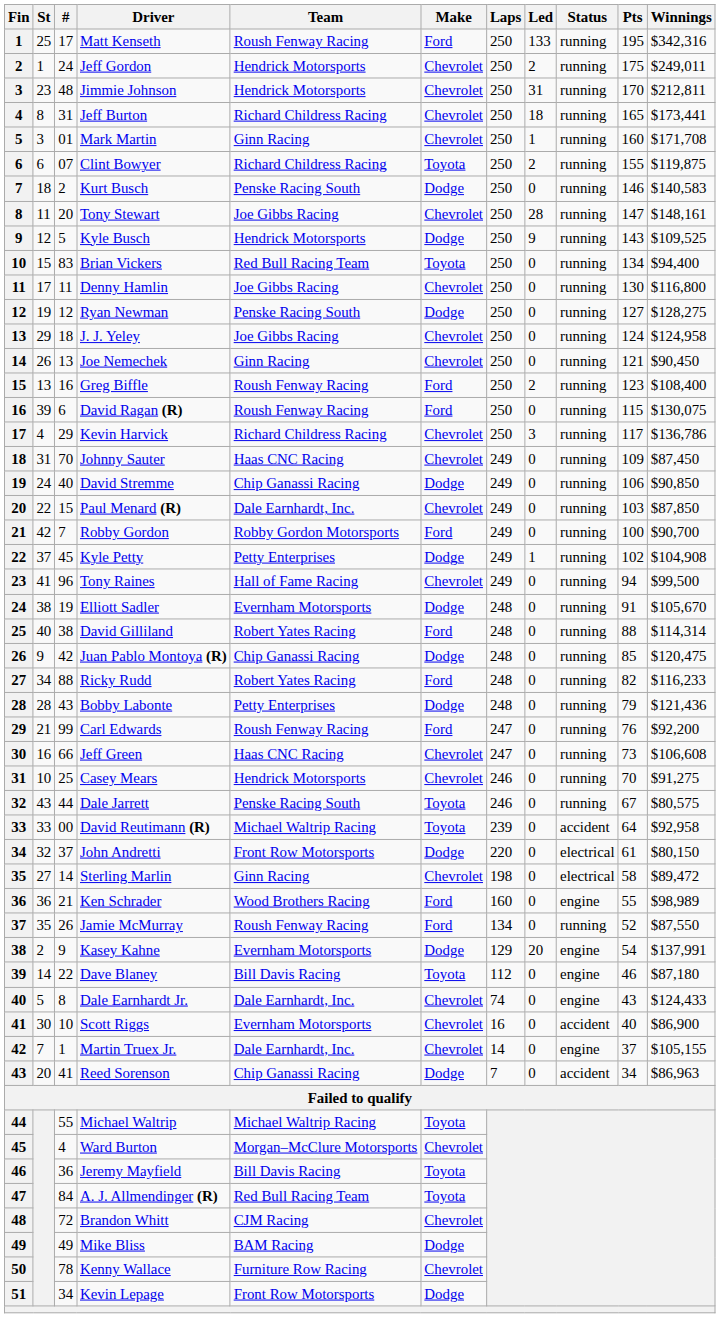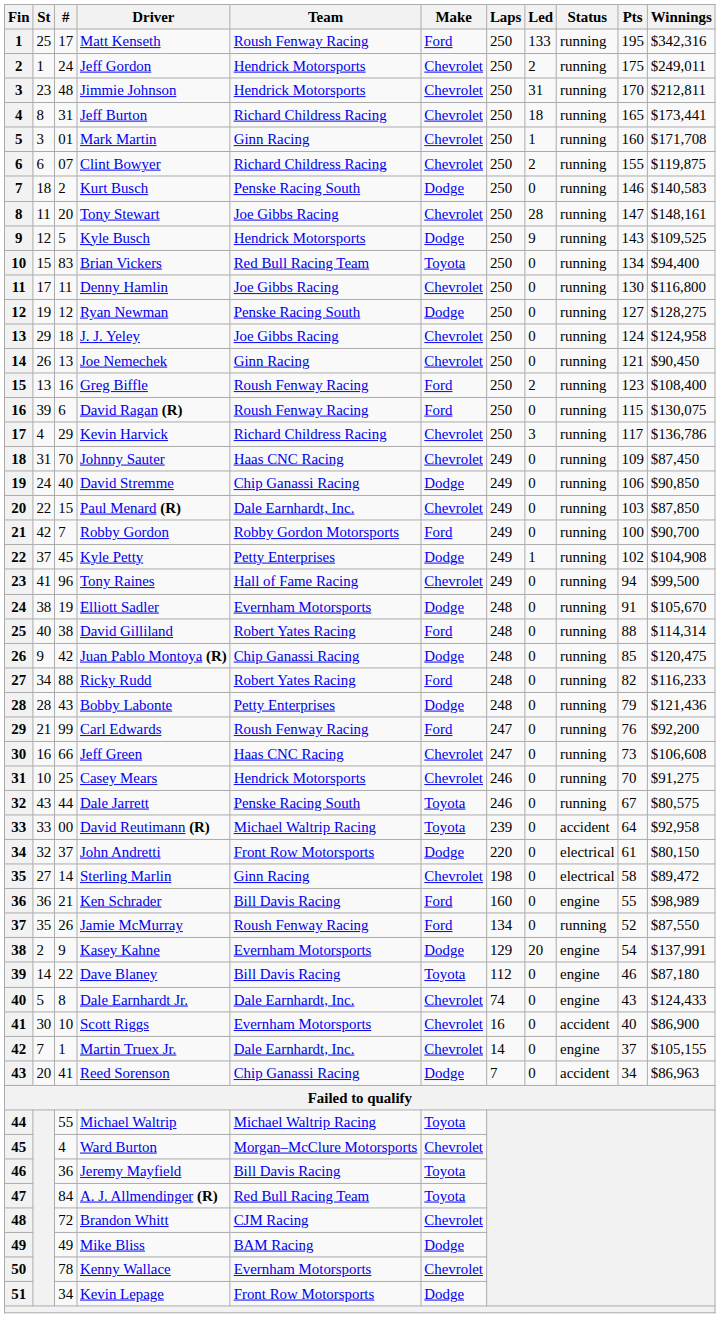Clint Bowyer | Make: Toyota -> Chevrolet
Ken Schrader | Team: Wood Brothers Racing -> Bill Davis Racing
Kenny Wallace | Team: Furniture Row Racing -> Evernham Motorsports
